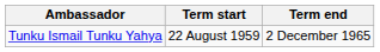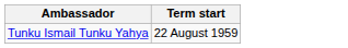- column: Term end | 2 December 1965
